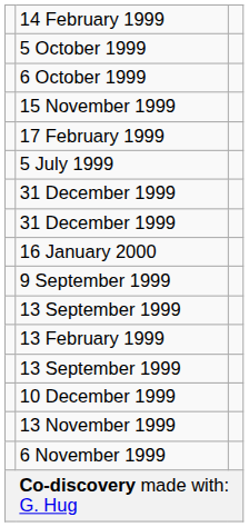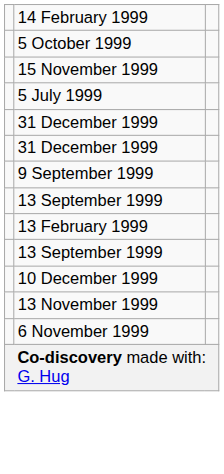- row: 6 October 1999
- row: 17 February 1999
- row: 16 January 2000
